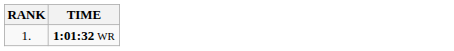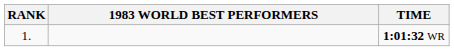+ column: 1983 WORLD BEST PERFORMERS
